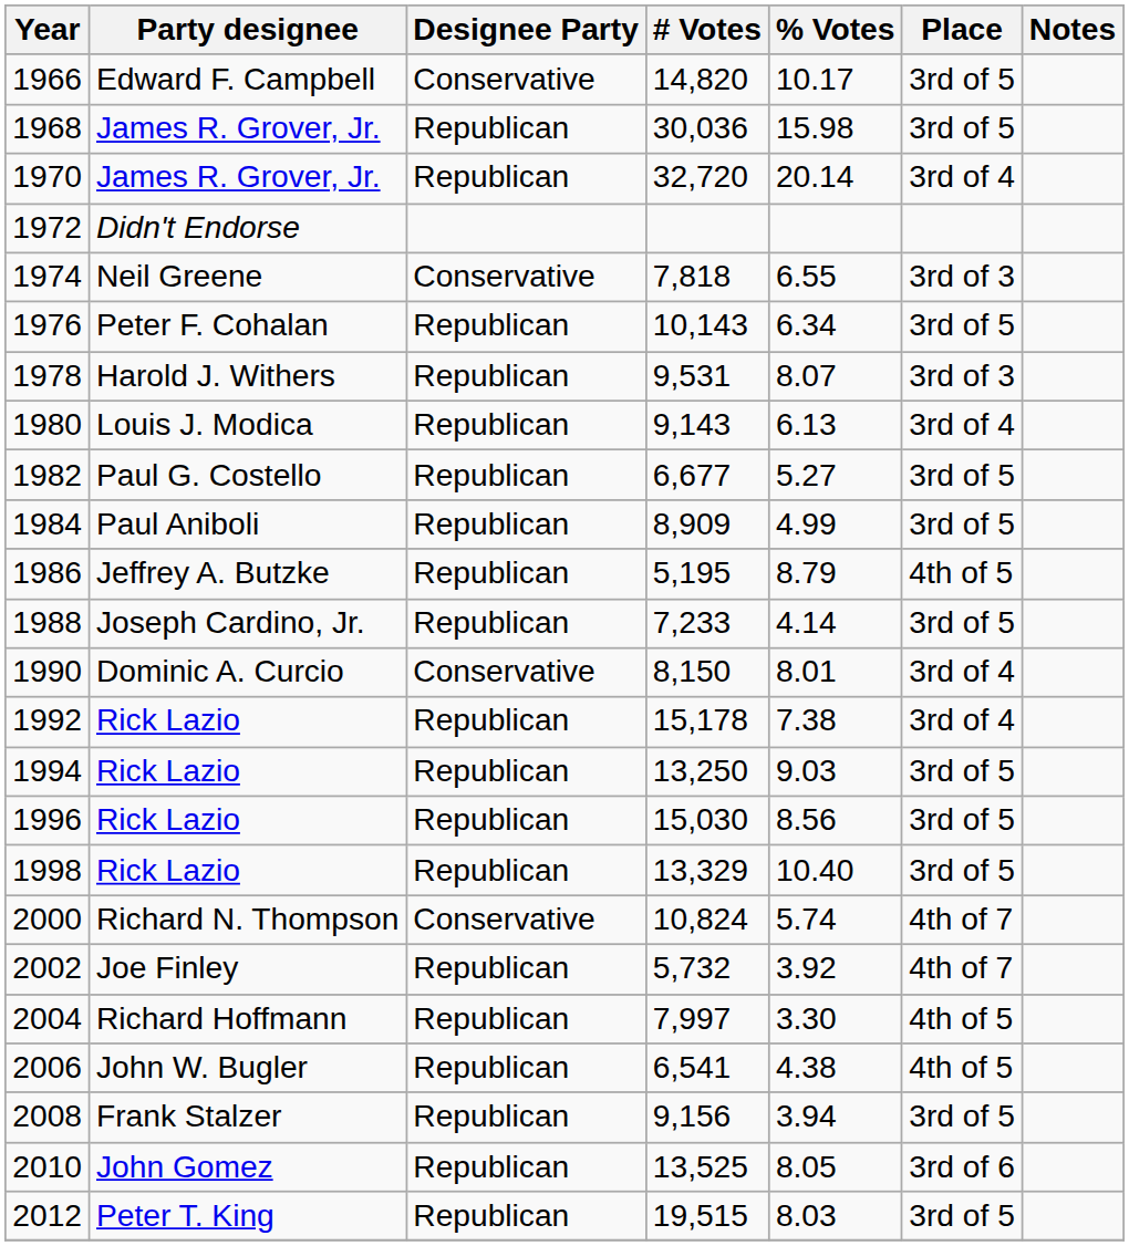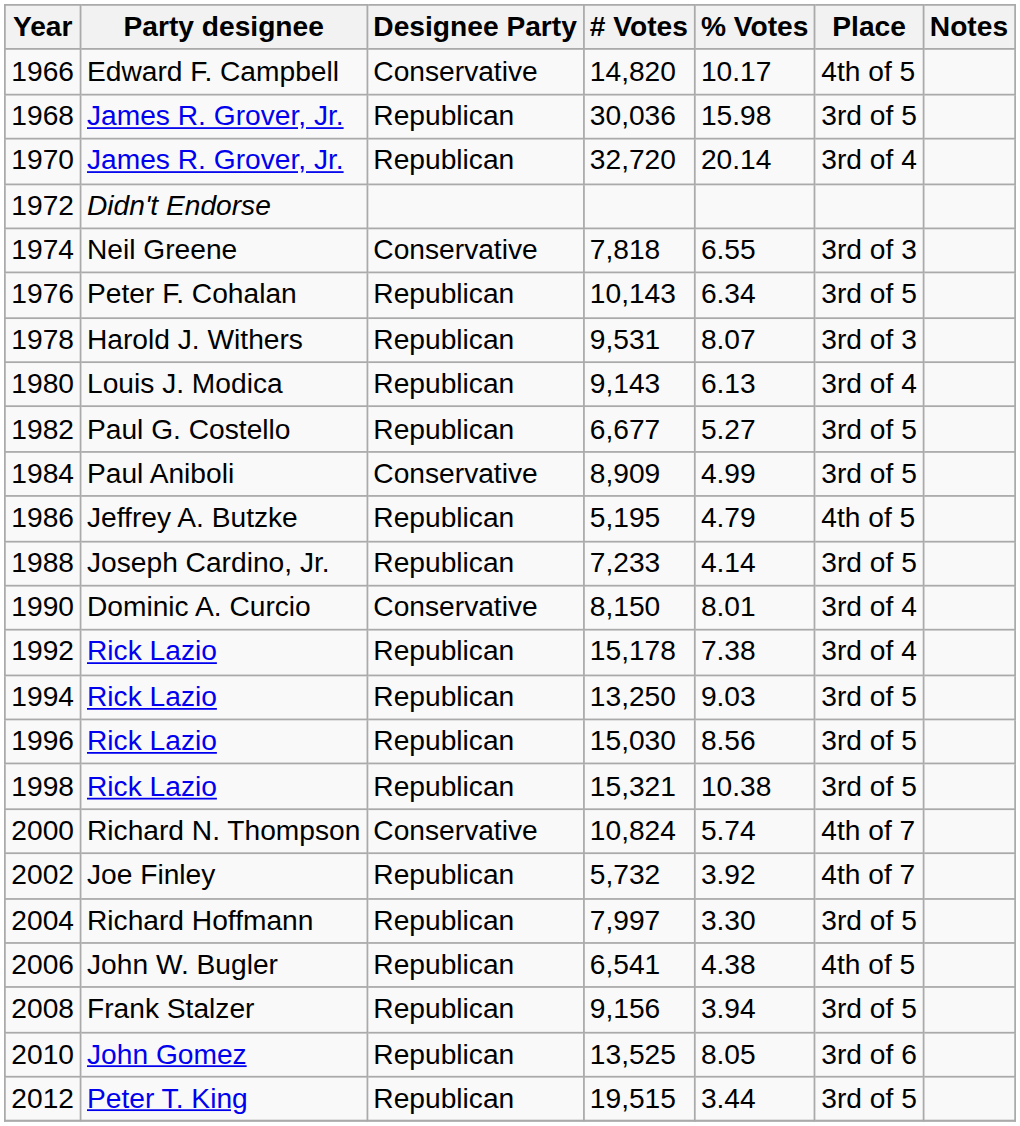1966 | Place: 3rd of 5 -> 4th of 5
1984 | Designee Party: Republican -> Conservative
1986 | % Votes: 8.79 -> 4.79
1998 | # Votes: 13,329 -> 15,321
1998 | % Votes: 10.40 -> 10.38
2004 | Place: 4th of 5 -> 3rd of 5
2012 | % Votes: 8.03 -> 3.44
